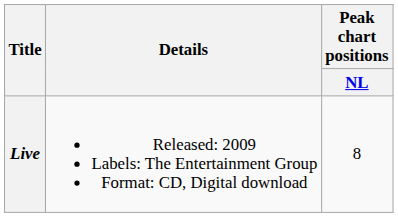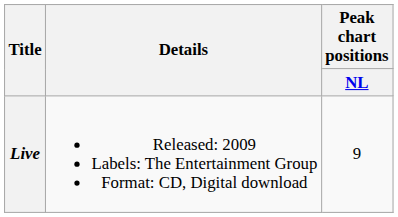Live | Peak chart positions / NL: 8 -> 9
